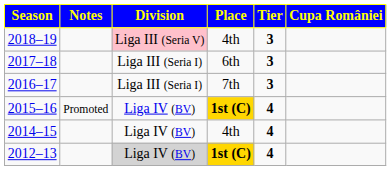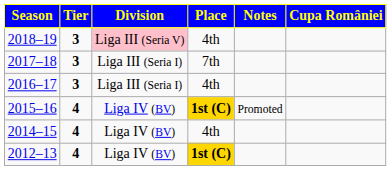columns swapped: Tier <-> Notes
2017–18 | Place: 6th -> 7th
2016–17 | Place: 7th -> 4th
2012–13 | Division: lightgrey background -> no background
